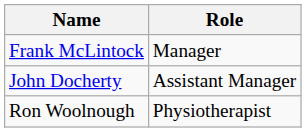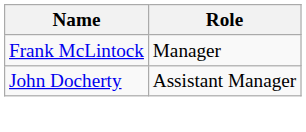- row: Ron Woolnough | Physiotherapist
